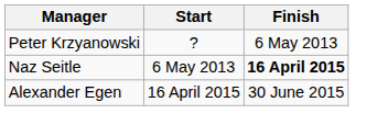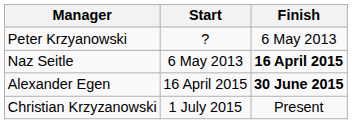Alexander Egen | Finish: normal -> bold
+ row: Christian Krzyzanowski | 1 July 2015 | Present
